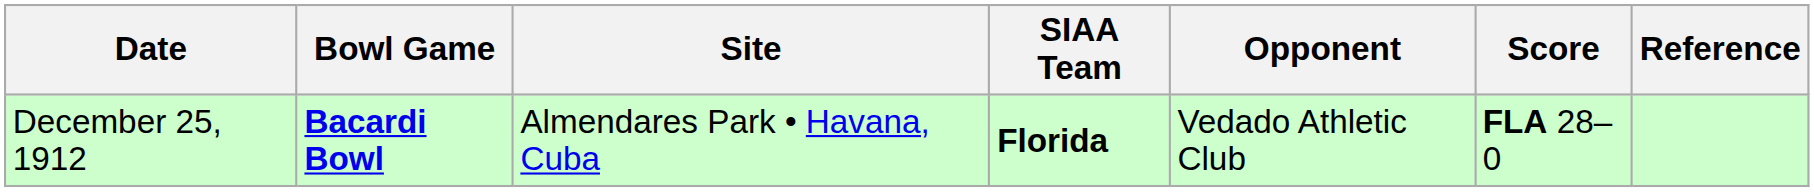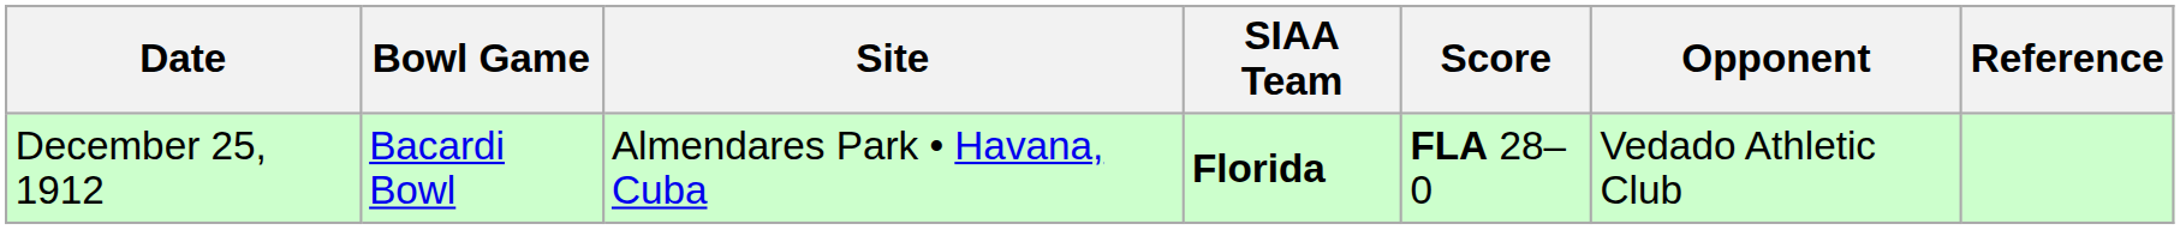columns swapped: Opponent <-> Score
December 25, 1912 | Bowl Game: bold -> normal
